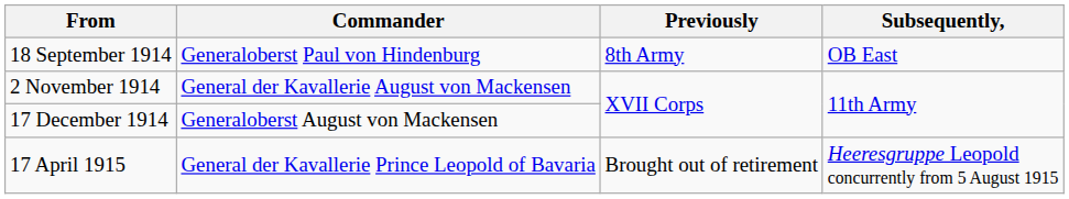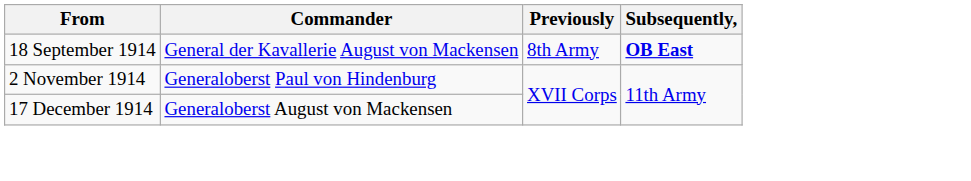18 September 1914 | Commander: Generaloberst Paul von Hindenburg -> General der Kavallerie August von Mackensen
18 September 1914 | Subsequently,: normal -> bold
2 November 1914 | Commander: General der Kavallerie August von Mackensen -> Generaloberst Paul von Hindenburg
- row: 17 April 1915 | General der Kavallerie Prince Leopold of Bavaria | Brought out of retirement | Heeresgruppe Leopold concurrently from 5 August 1915
